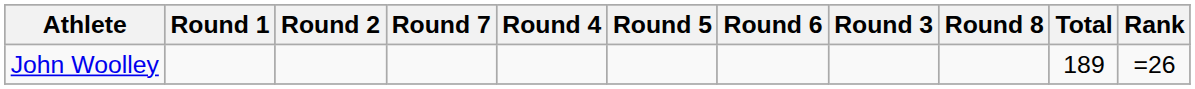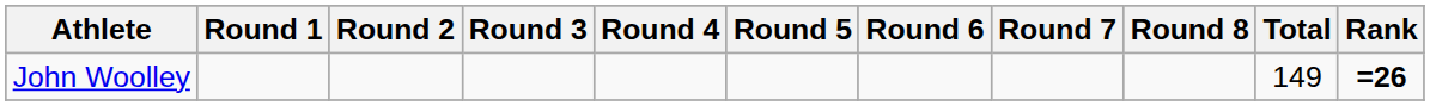columns swapped: Round 3 <-> Round 7
John Woolley | Total: 189 -> 149
John Woolley | Rank: normal -> bold
